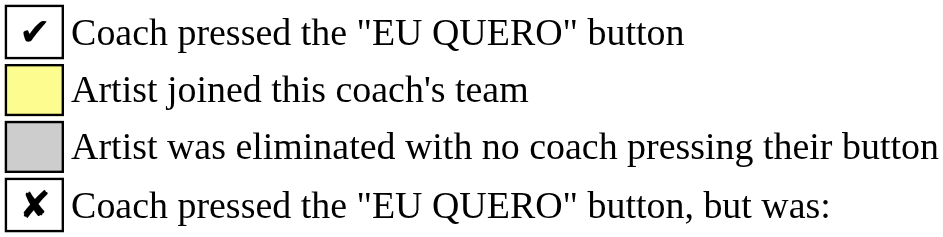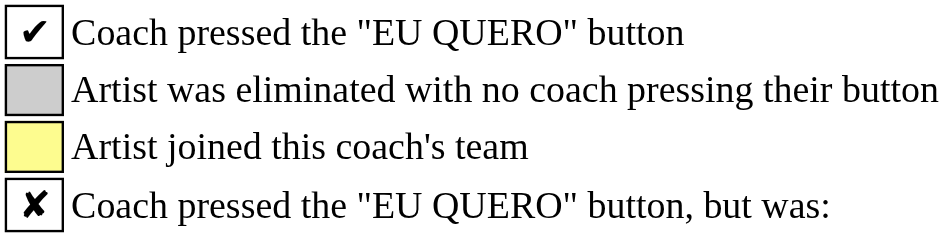rows swapped: Artist joined this coach's team <-> Artist was eliminated with no coach pressing their button
